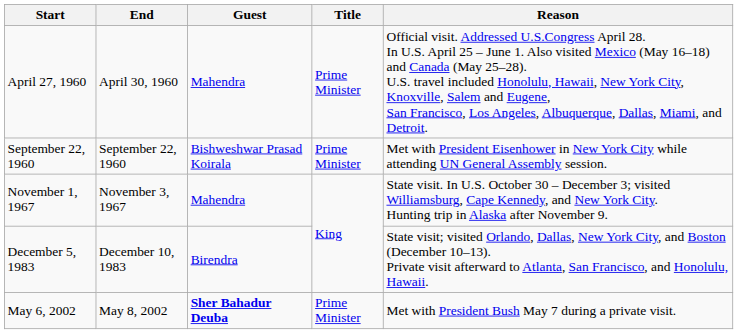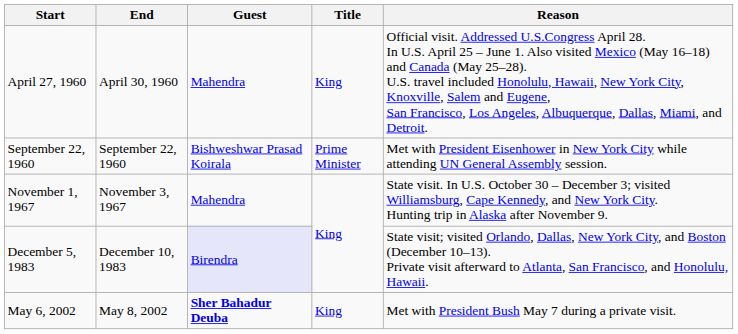April 27, 1960 | Title: Prime Minister -> King
December 5, 1983 | Guest: no background -> lavender background
May 6, 2002 | Title: Prime Minister -> King
